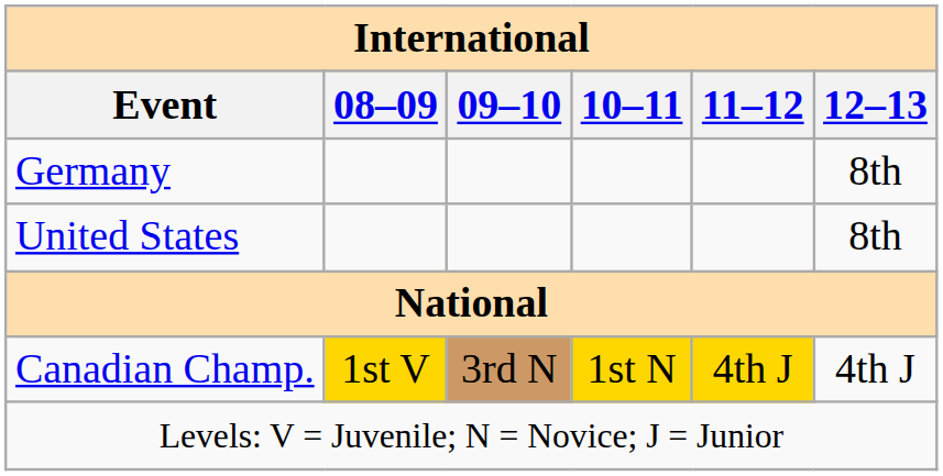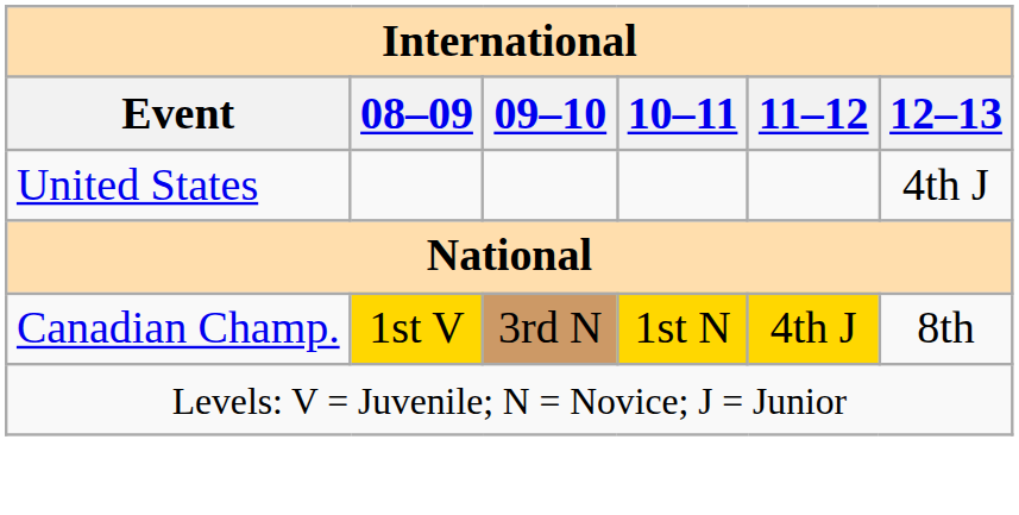- row: Germany | 8th
United States | 12–13: 8th -> 4th J
Canadian Champ. | 12–13: 4th J -> 8th
